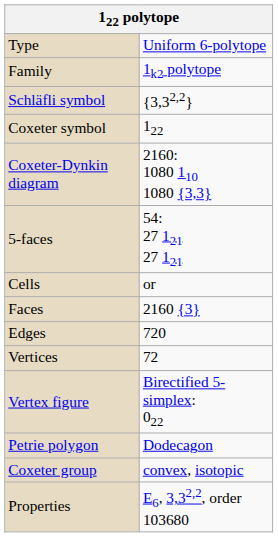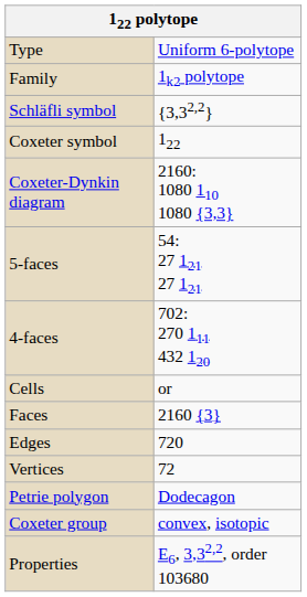+ row: 4-faces | 702: 270 111 432 120
- row: Vertex figure | Birectified 5-simplex: 022
